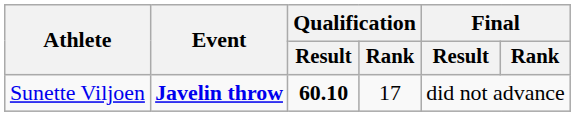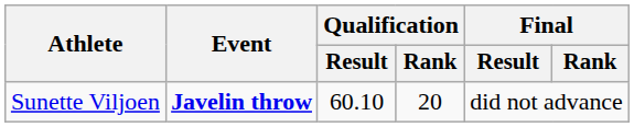Sunette Viljoen | Qualification / Result: bold -> normal
Sunette Viljoen | Qualification / Rank: 17 -> 20
